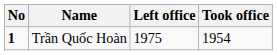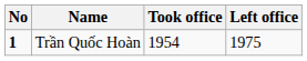columns swapped: Took office <-> Left office
